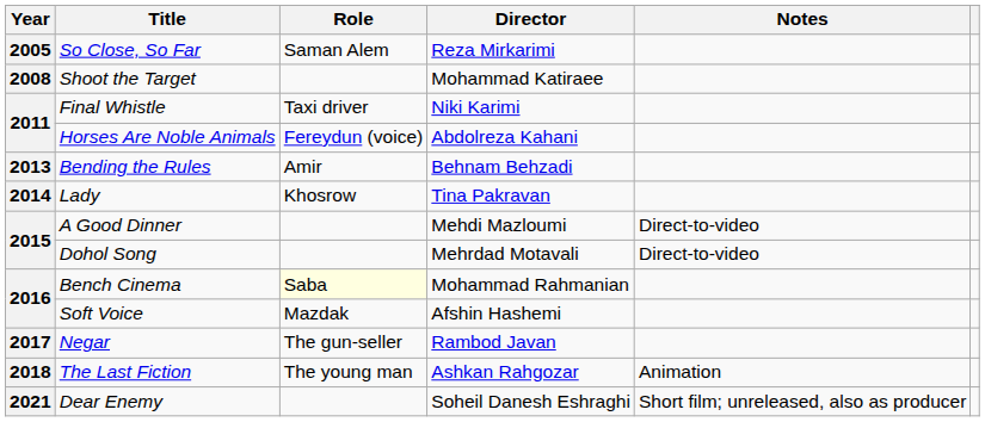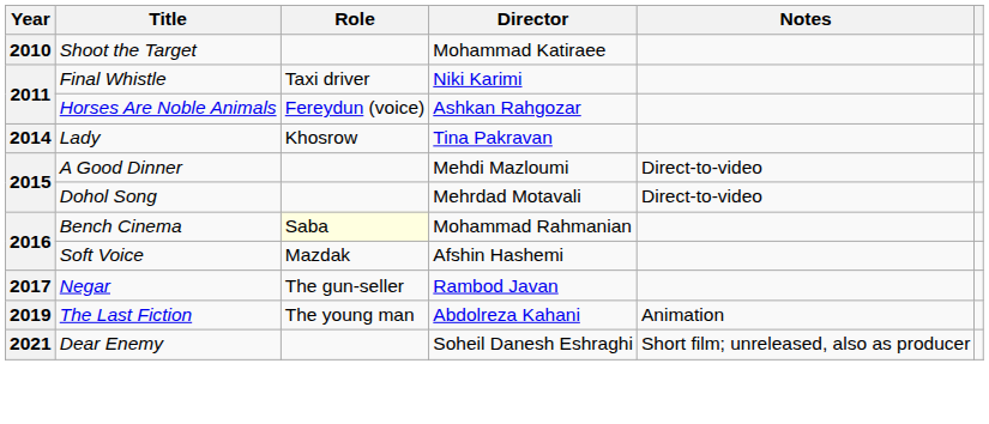- row: 2005 | So Close, So Far | Saman Alem | Reza Mirkarimi
Shoot the Target | Year: 2008 -> 2010
Horses Are Noble Animals | Director: Abdolreza Kahani -> Ashkan Rahgozar
- row: 2013 | Bending the Rules | Amir | Behnam Behzadi
The Last Fiction | Year: 2018 -> 2019
The Last Fiction | Director: Ashkan Rahgozar -> Abdolreza Kahani
